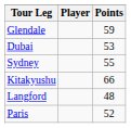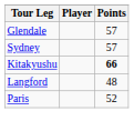Glendale | Points: 59 -> 57
- row: Dubai | 53
Sydney | Points: 55 -> 57
Kitakyushu | Points: normal -> bold
